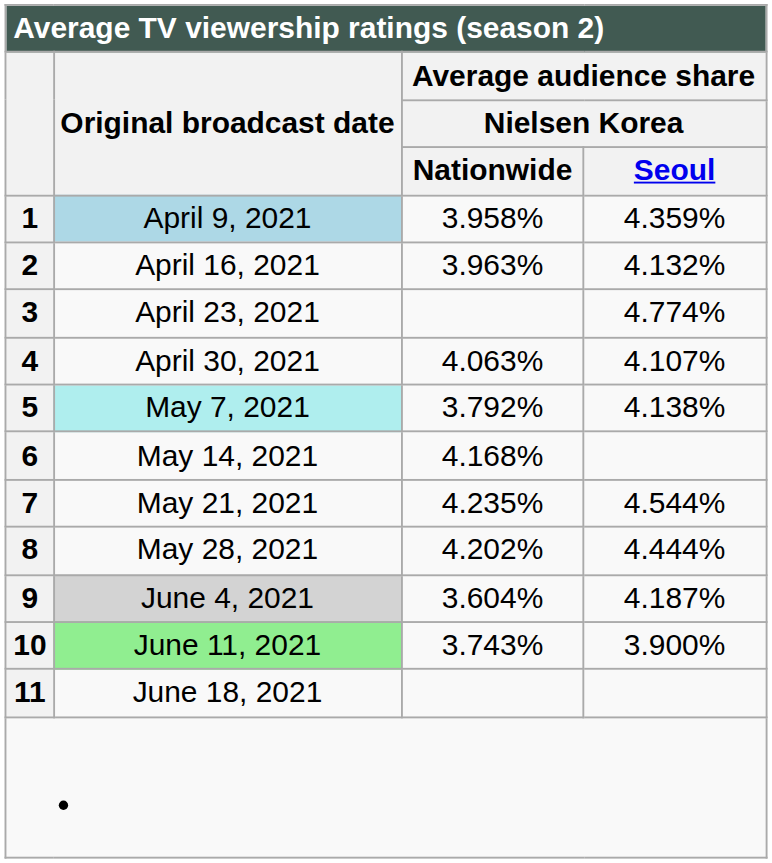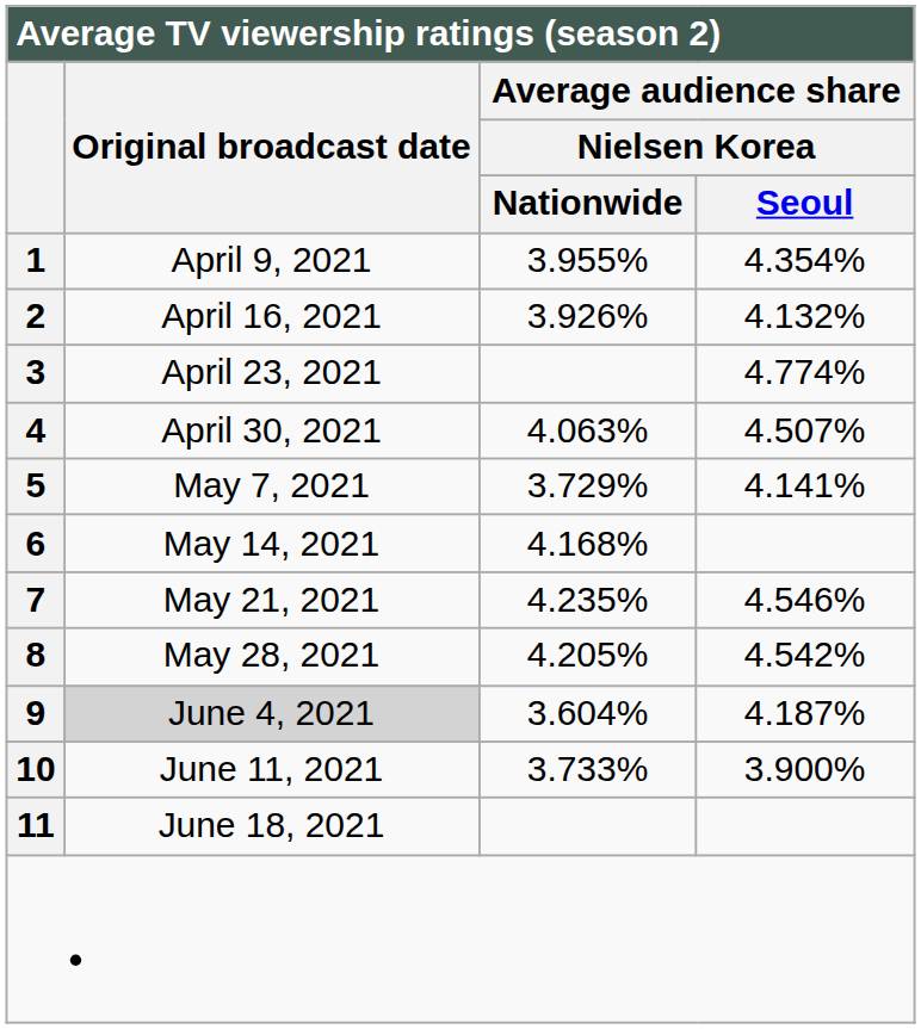1 | Original broadcast date: lightblue background -> no background
1 | Average audience share / Nielsen Korea / Nationwide: 3.958% -> 3.955%
1 | Average audience share / Nielsen Korea / Seoul: 4.359% -> 4.354%
2 | Average audience share / Nielsen Korea / Nationwide: 3.963% -> 3.926%
4 | Average audience share / Nielsen Korea / Seoul: 4.107% -> 4.507%
5 | Original broadcast date: paleturquoise background -> no background
5 | Average audience share / Nielsen Korea / Nationwide: 3.792% -> 3.729%
5 | Average audience share / Nielsen Korea / Seoul: 4.138% -> 4.141%
7 | Average audience share / Nielsen Korea / Seoul: 4.544% -> 4.546%
8 | Average audience share / Nielsen Korea / Nationwide: 4.202% -> 4.205%
8 | Average audience share / Nielsen Korea / Seoul: 4.444% -> 4.542%
10 | Original broadcast date: lightgreen background -> no background
10 | Average audience share / Nielsen Korea / Nationwide: 3.743% -> 3.733%
